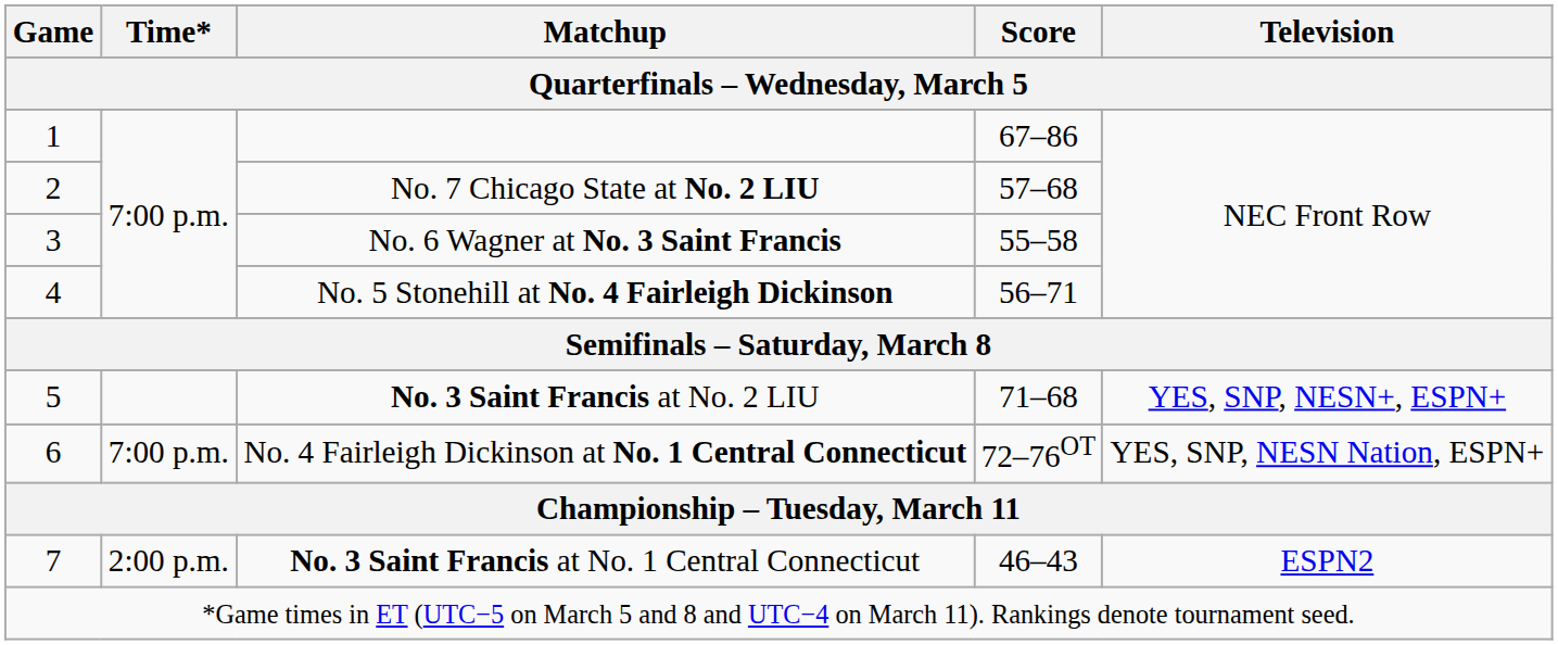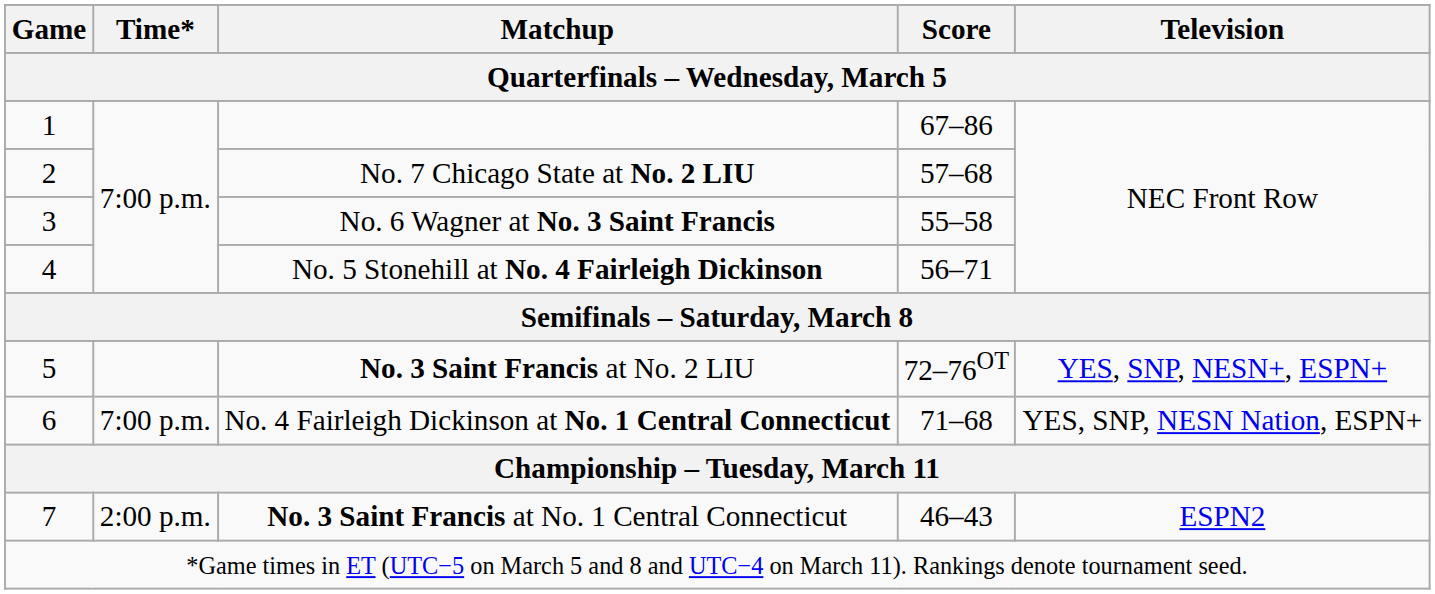No. 3 Saint Francis at No. 2 LIU | Score: 71–68 -> 72–76OT
No. 4 Fairleigh Dickinson at No. 1 Central Connecticut | Score: 72–76OT -> 71–68
